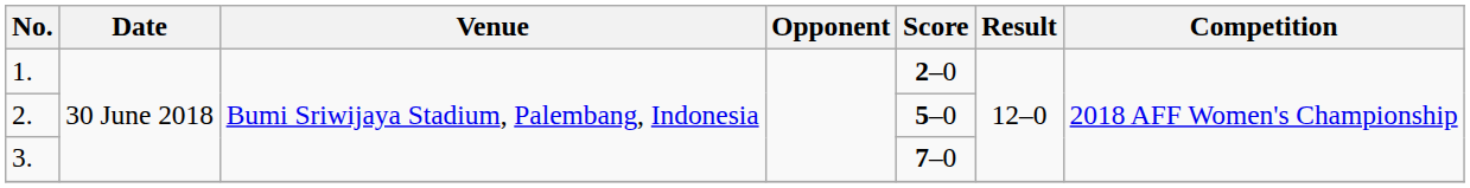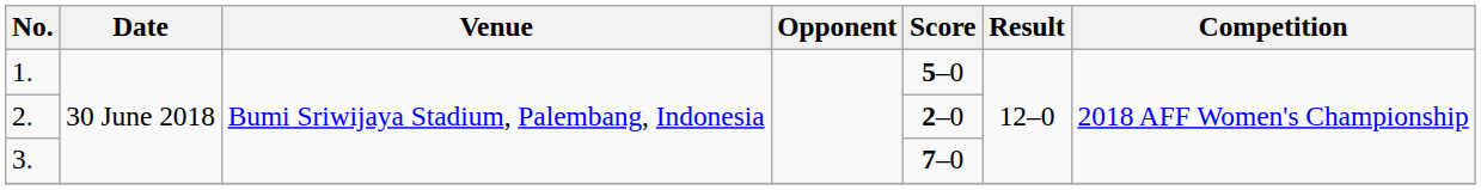1. | Score: 2–0 -> 5–0
2. | Score: 5–0 -> 2–0
